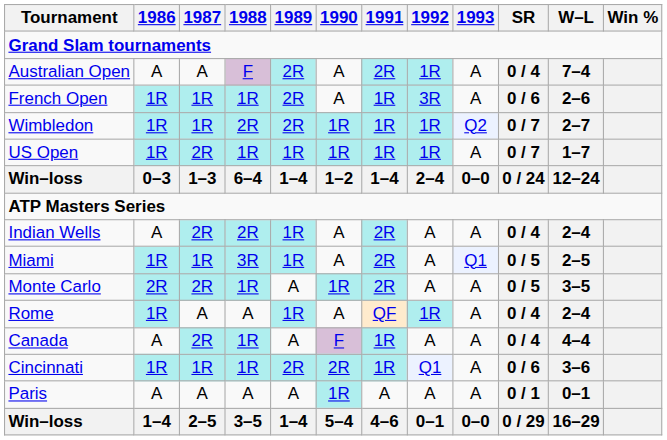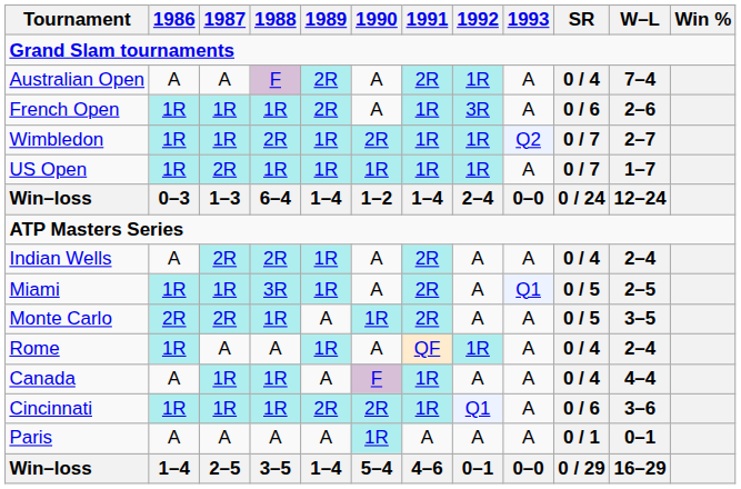Wimbledon | 1989: 2R -> 1R
Wimbledon | 1990: 1R -> 2R
Canada | 1987: 2R -> 1R
